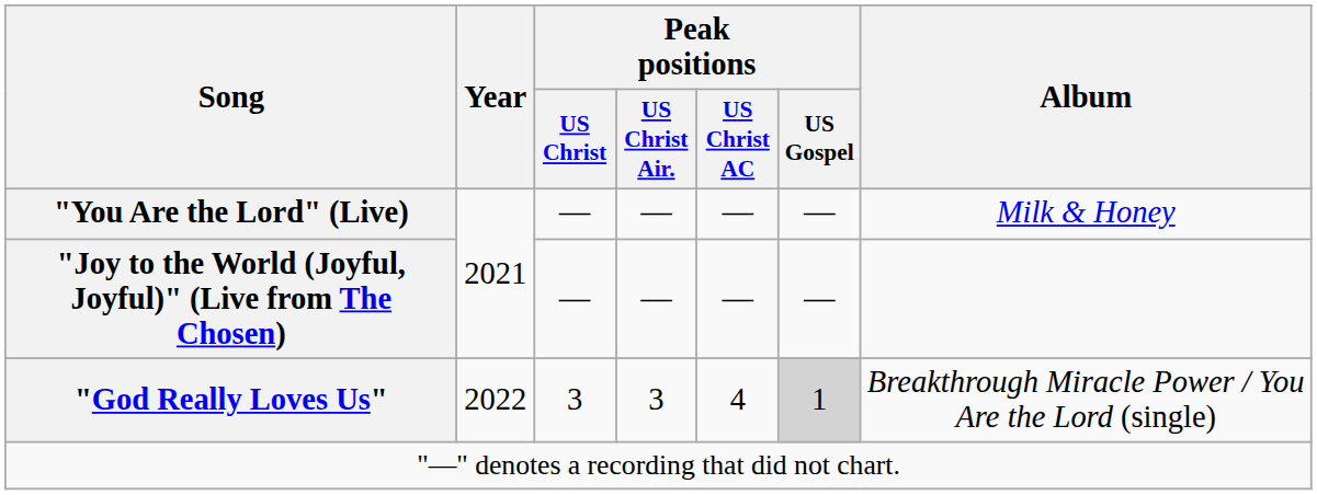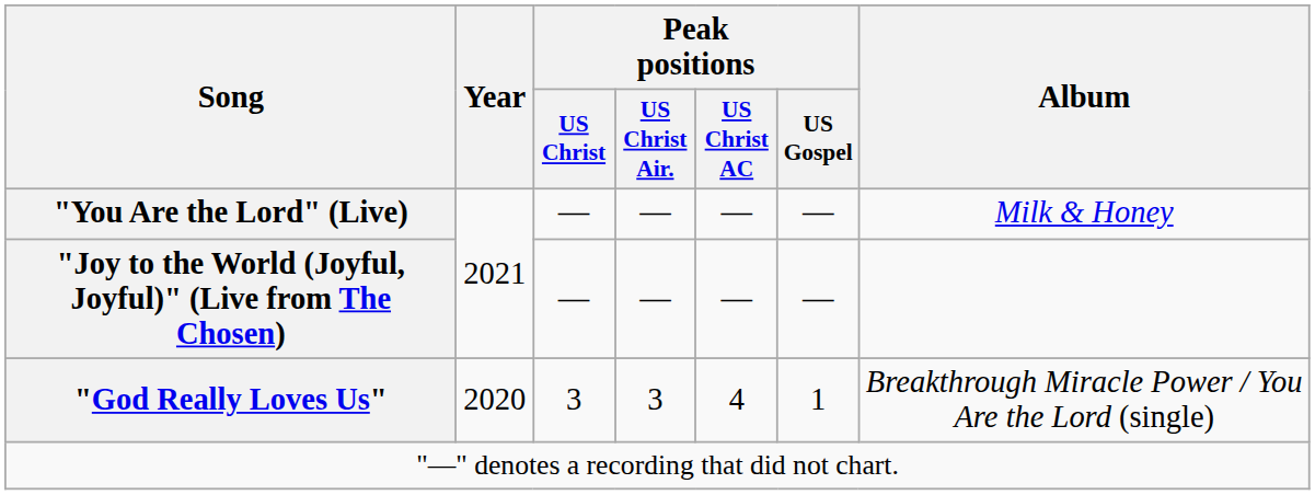"God Really Loves Us" | Year: 2022 -> 2020
"God Really Loves Us" | Peak positions / US Gospel: lightgrey background -> no background
